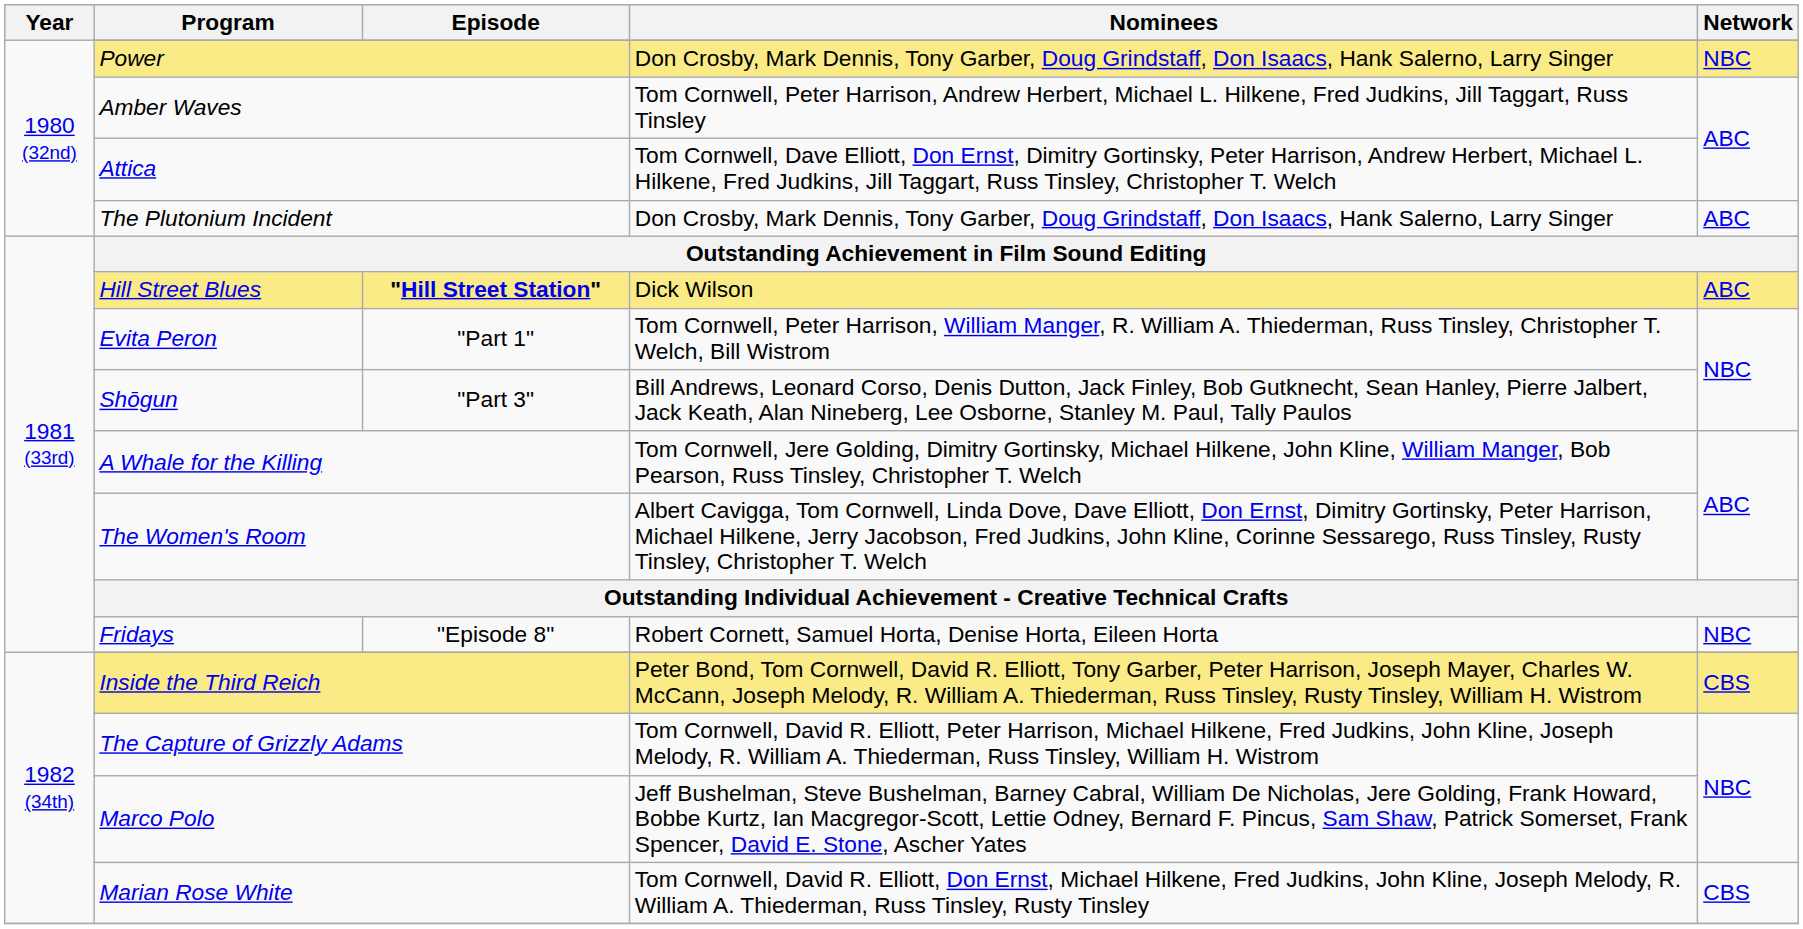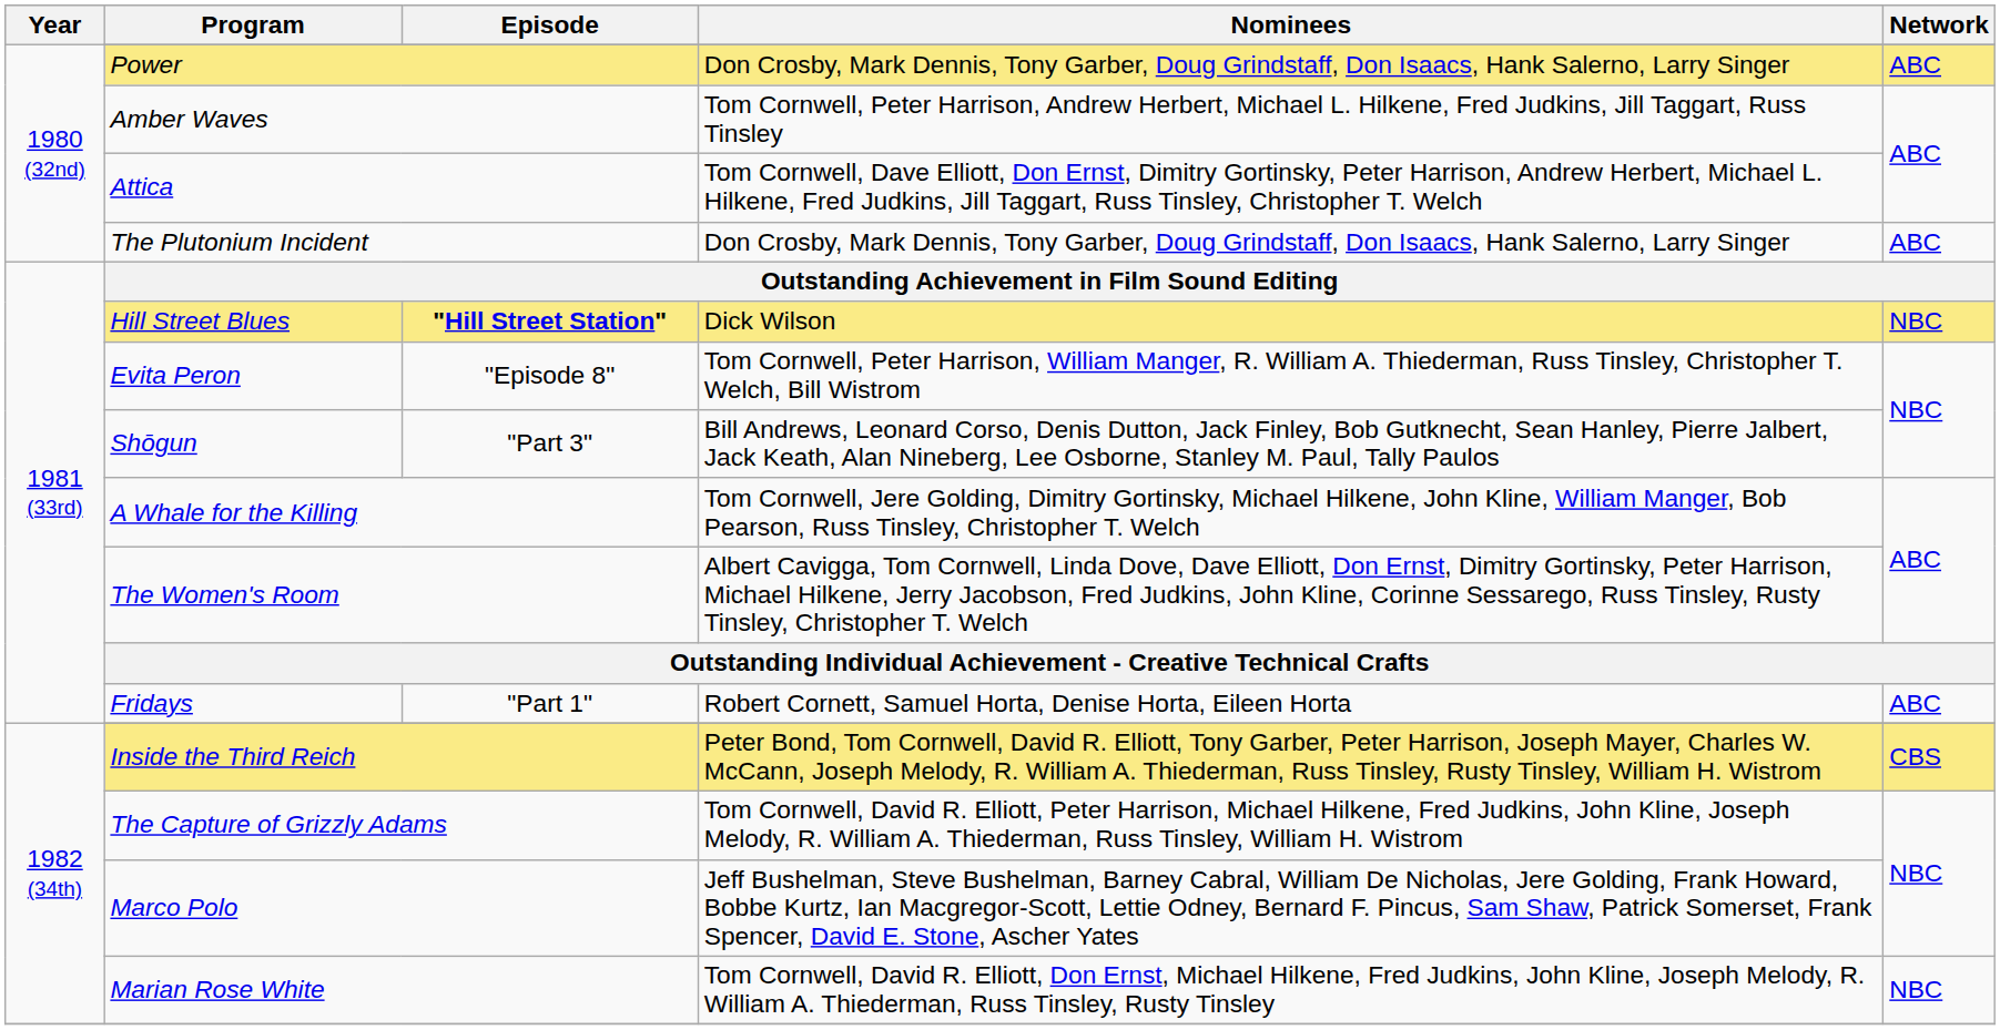Power | Network: NBC -> ABC
Hill Street Blues | Network: ABC -> NBC
Evita Peron | Episode: "Part 1" -> "Episode 8"
Fridays | Episode: "Episode 8" -> "Part 1"
Fridays | Network: NBC -> ABC
Marian Rose White | Network: CBS -> NBC
